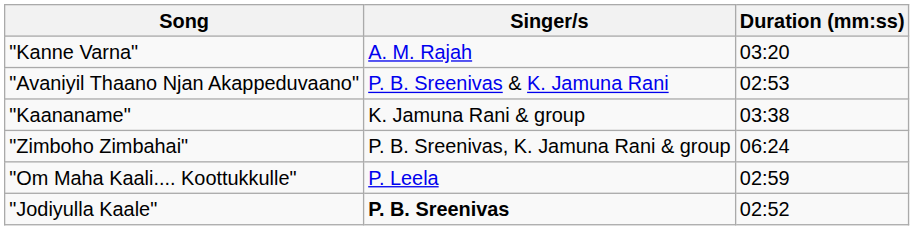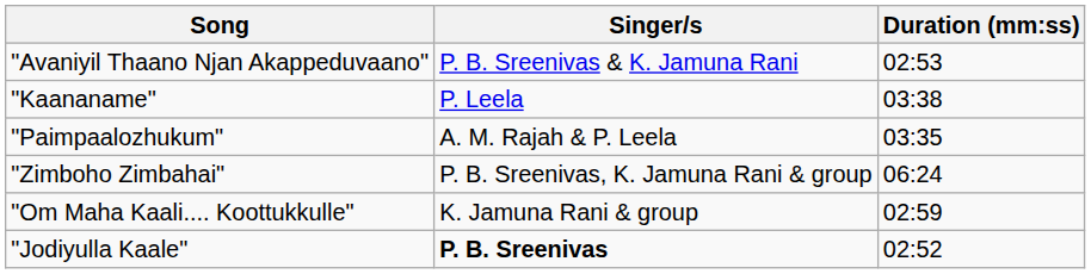- row: "Kanne Varna" | A. M. Rajah | 03:20
"Kaananame" | Singer/s: K. Jamuna Rani & group -> P. Leela
+ row: "Paimpaalozhukum" | A. M. Rajah & P. Leela | 03:35
"Om Maha Kaali.... Koottukkulle" | Singer/s: P. Leela -> K. Jamuna Rani & group
